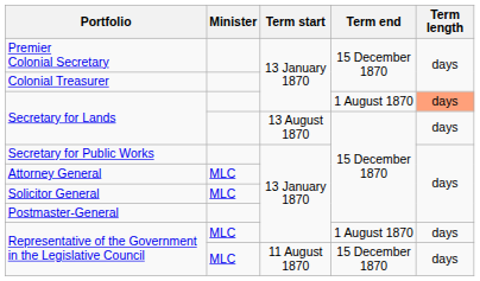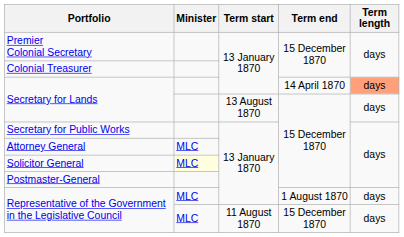Secretary for Lands / 13 January 1870 | Term end: 1 August 1870 -> 14 April 1870
Solicitor General | Minister: no background -> lightyellow background
